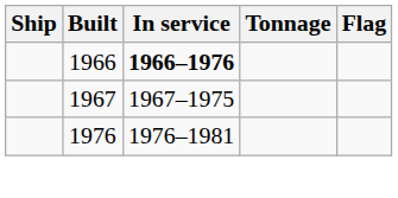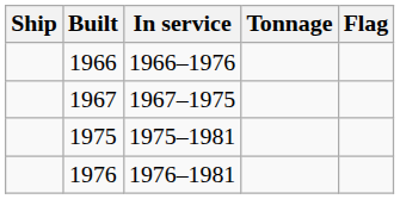1966 | In service: bold -> normal
+ row: 1975 | 1975–1981
